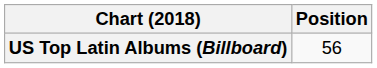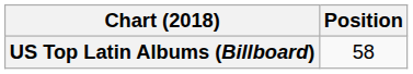US Top Latin Albums (Billboard) | Position: 56 -> 58
